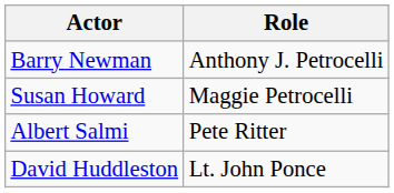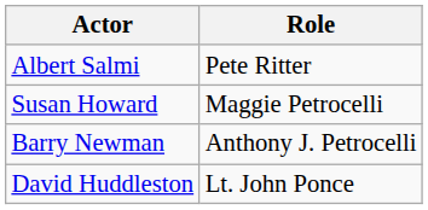rows swapped: Barry Newman <-> Albert Salmi
